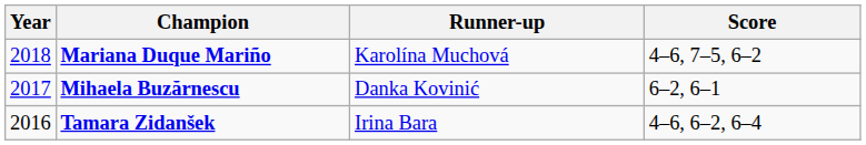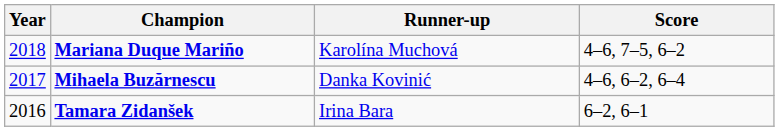Mihaela Buzărnescu | Score: 6–2, 6–1 -> 4–6, 6–2, 6–4
Tamara Zidanšek | Score: 4–6, 6–2, 6–4 -> 6–2, 6–1
